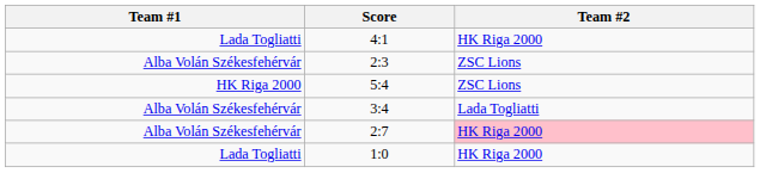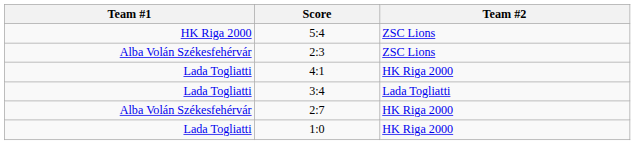rows swapped: 4:1 <-> 5:4
3:4 | Team #1: Alba Volán Székesfehérvár -> Lada Togliatti
2:7 | Team #2: pink background -> no background
